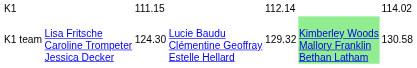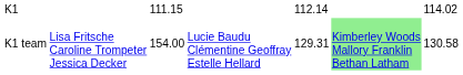K1 team | column 3: 124.30 -> 154.00
K1 team | column 5: 129.32 -> 129.31
